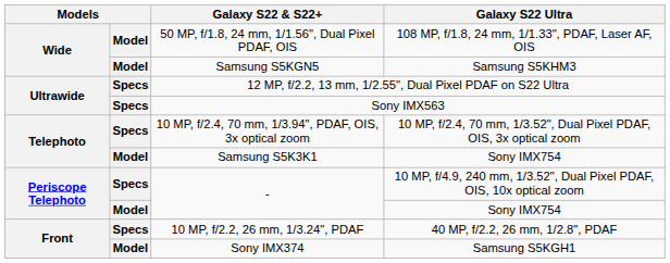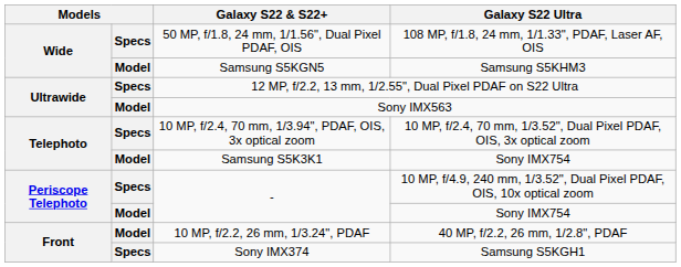50 MP, f/1.8, 24 mm, 1/1.56", Dual Pixel PDAF, OIS | column 2: Model -> Specs
Sony IMX563 | column 2: Specs -> Model
10 MP, f/2.2, 26 mm, 1/3.24", PDAF | column 2: Specs -> Model
Sony IMX374 | column 2: Model -> Specs
